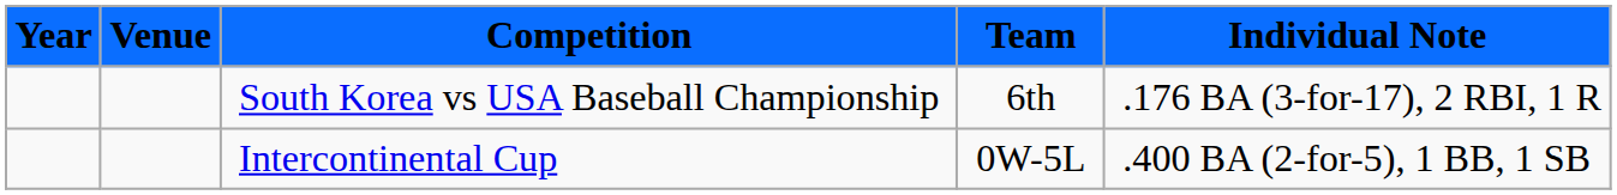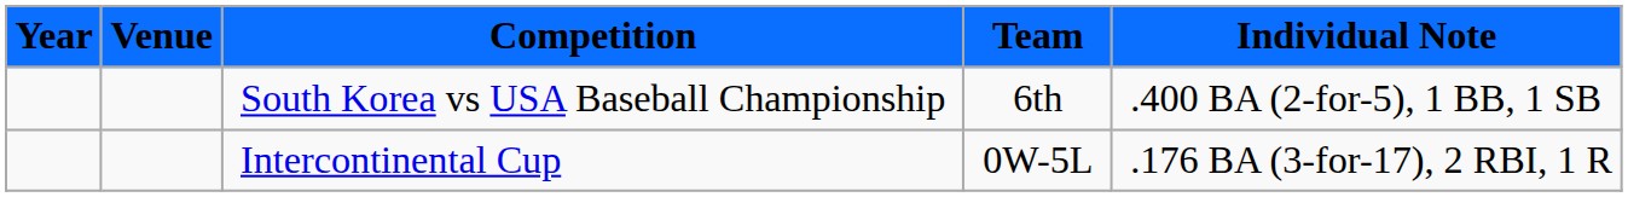South Korea vs USA Baseball Championship | Individual Note: .176 BA (3-for-17), 2 RBI, 1 R -> .400 BA (2-for-5), 1 BB, 1 SB
Intercontinental Cup | Individual Note: .400 BA (2-for-5), 1 BB, 1 SB -> .176 BA (3-for-17), 2 RBI, 1 R
